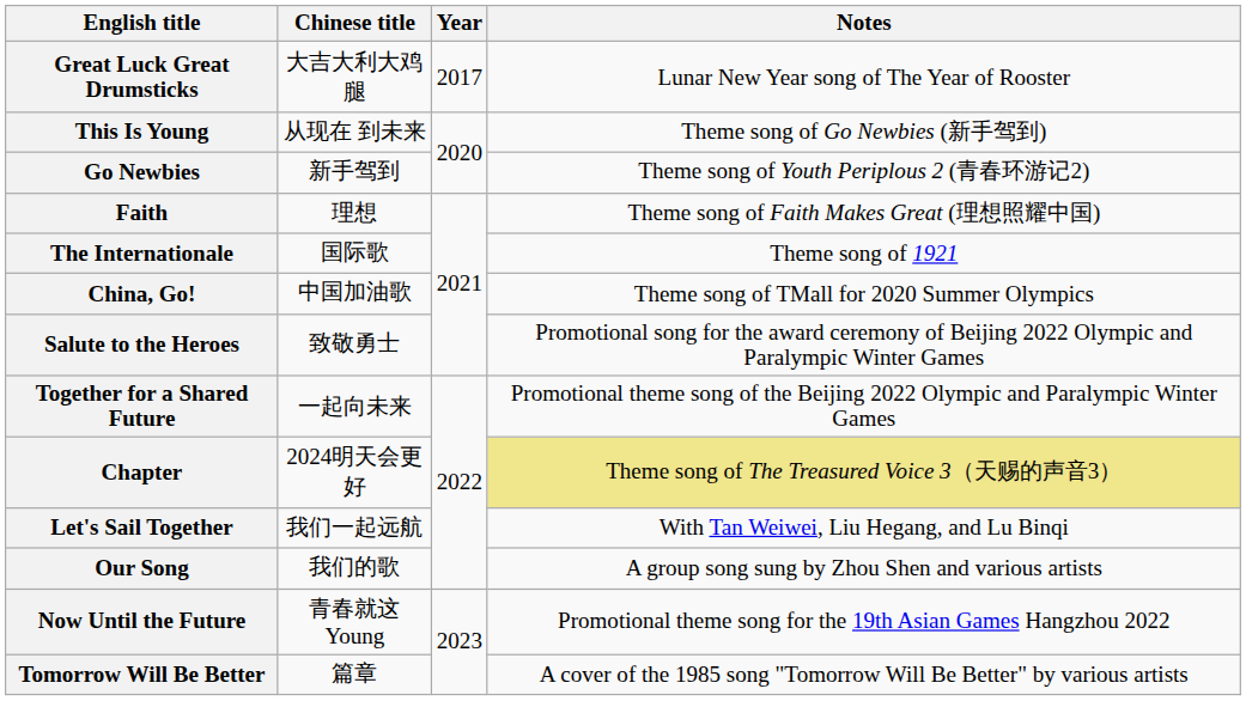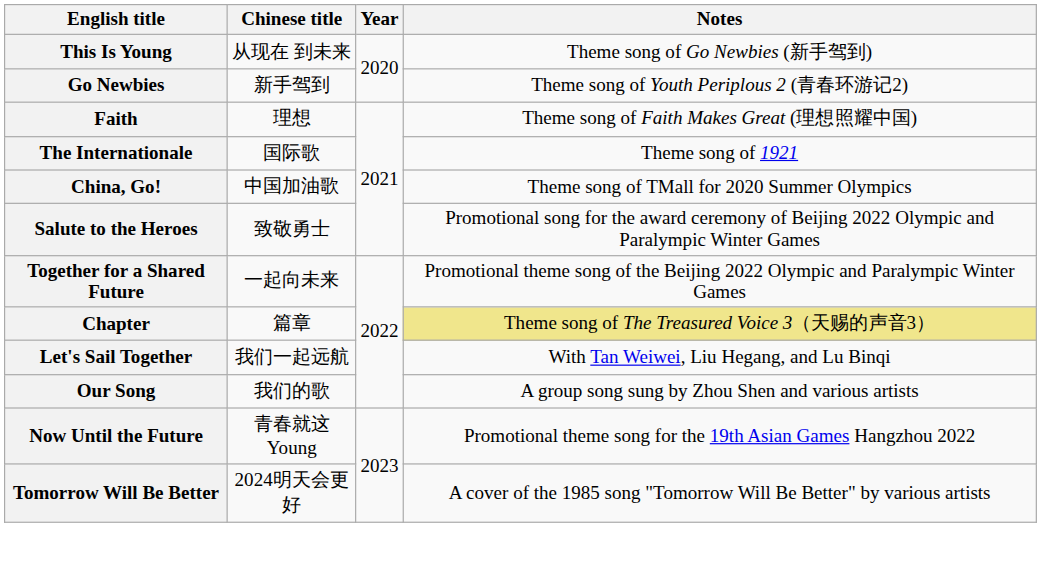- row: Great Luck Great Drumsticks | 大吉大利大鸡腿 | 2017 | Lunar New Year song of The Year of Rooster
Chapter | Chinese title: 2024明天会更好 -> 篇章
Tomorrow Will Be Better | Chinese title: 篇章 -> 2024明天会更好
